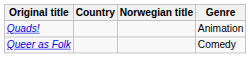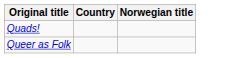- column: Genre | Animation | Comedy
